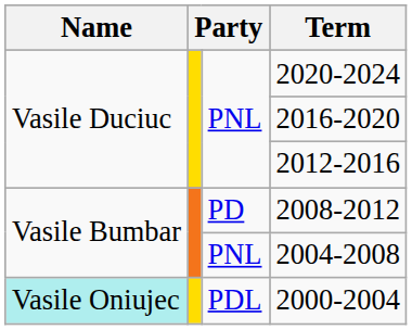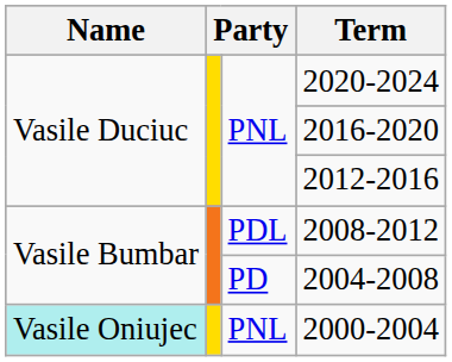2008-2012 | column 3: PD -> PDL
2004-2008 | column 3: PNL -> PD
2000-2004 | column 3: PDL -> PNL
